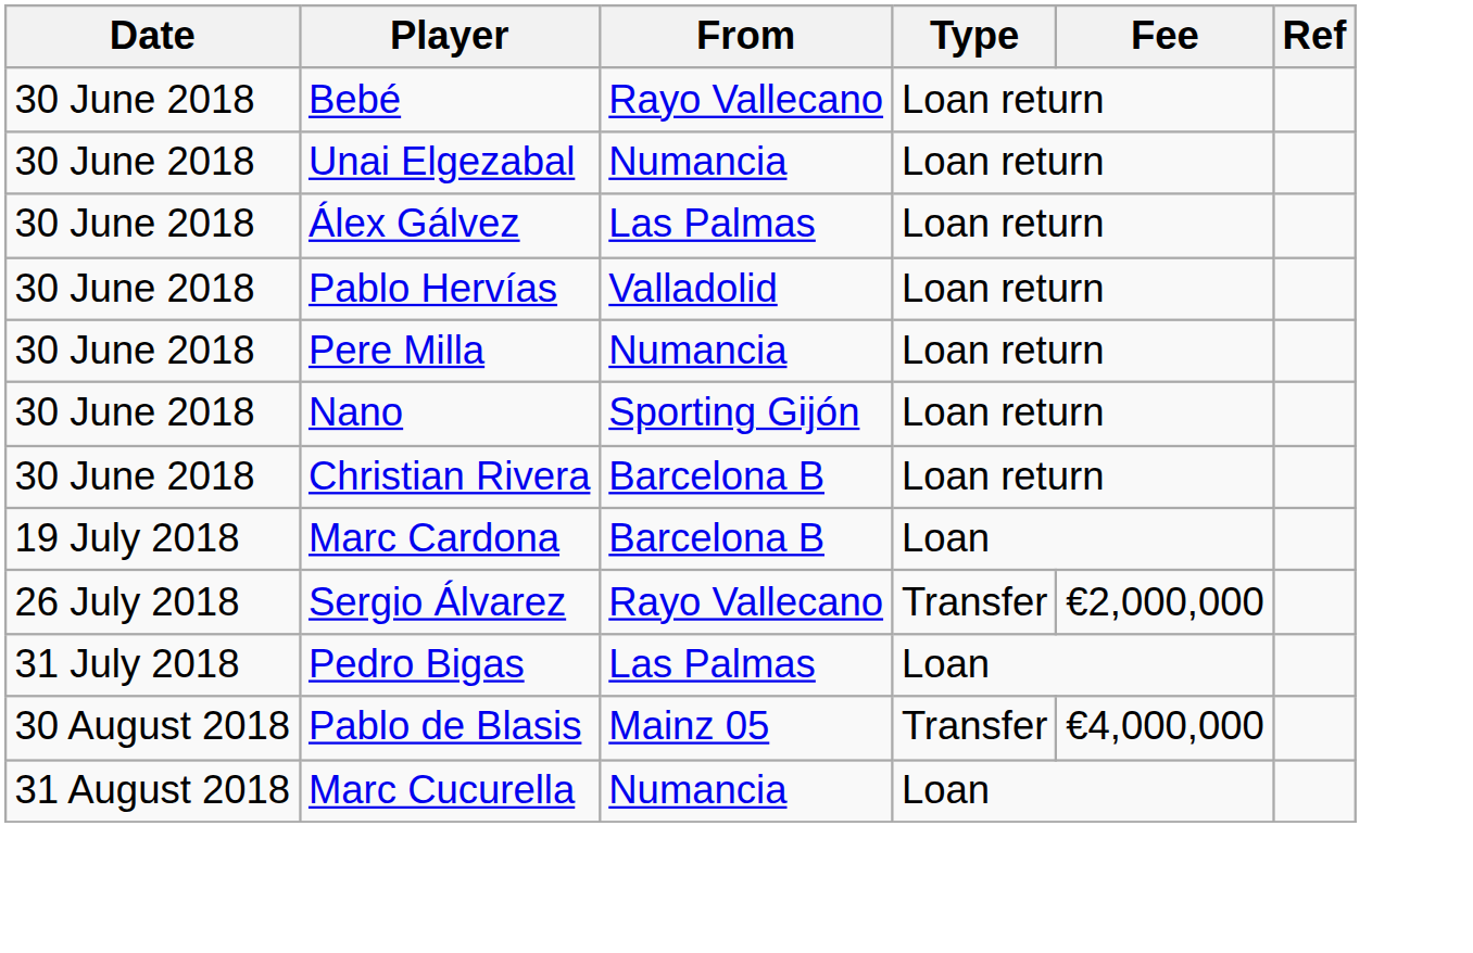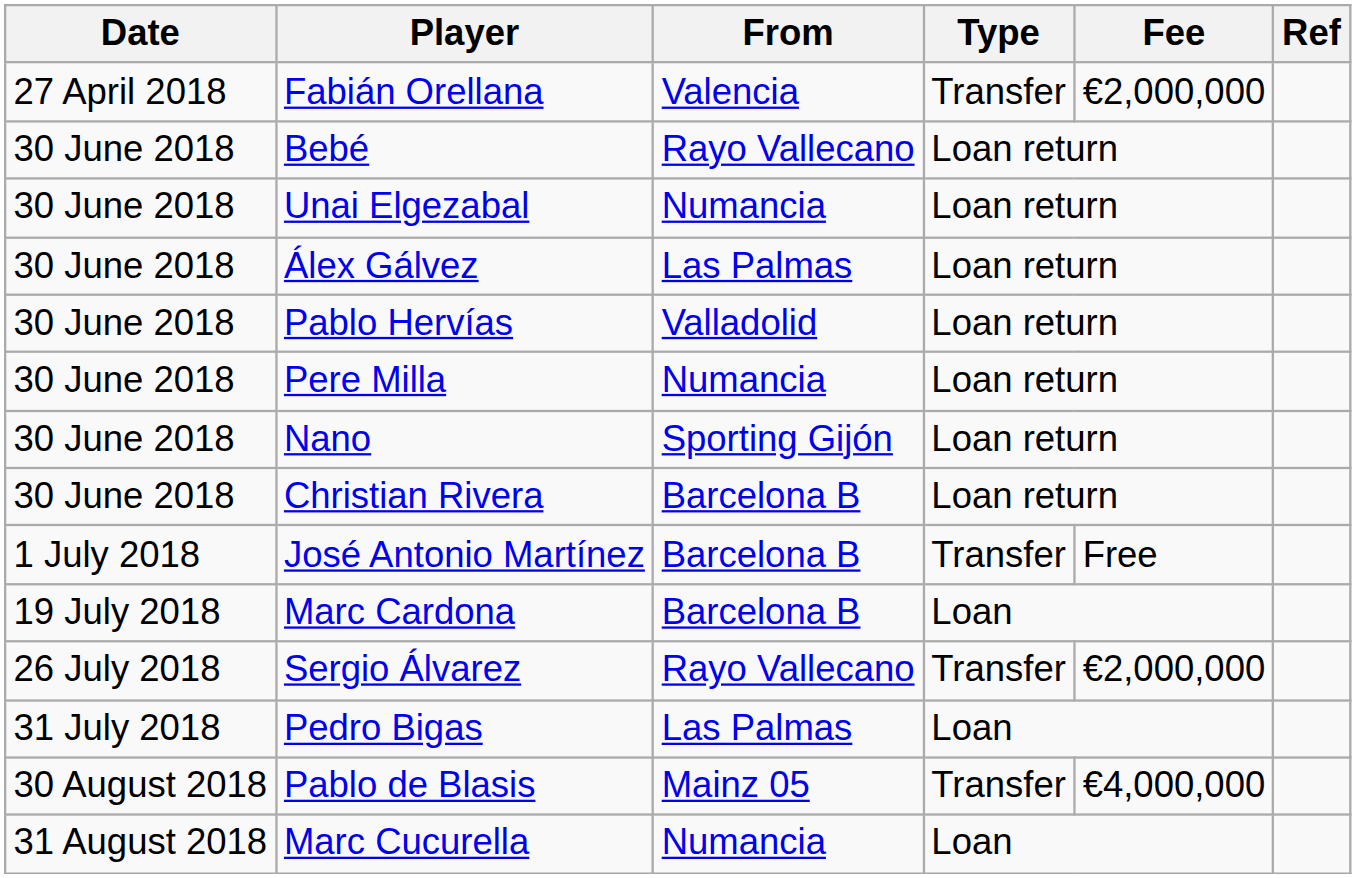+ row: 27 April 2018 | Fabián Orellana | Valencia | Transfer | €2,000,000
+ row: 1 July 2018 | José Antonio Martínez | Barcelona B | Transfer | Free
